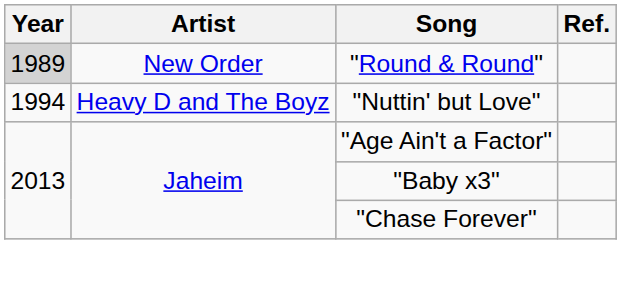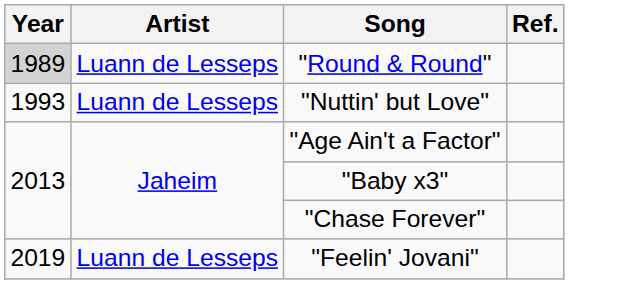"Round & Round" | Artist: New Order -> Luann de Lesseps
"Nuttin' but Love" | Year: 1994 -> 1993
"Nuttin' but Love" | Artist: Heavy D and The Boyz -> Luann de Lesseps
+ row: 2019 | Luann de Lesseps | "Feelin' Jovani"
